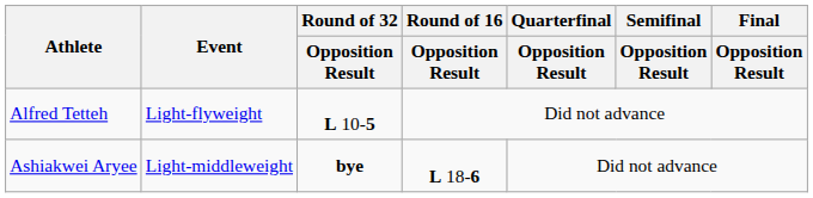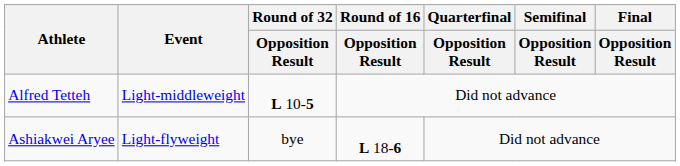Alfred Tetteh | Event: Light-flyweight -> Light-middleweight
Ashiakwei Aryee | Event: Light-middleweight -> Light-flyweight
Ashiakwei Aryee | Round of 32 / Opposition Result: bold -> normal
